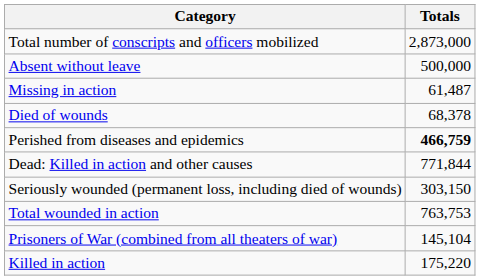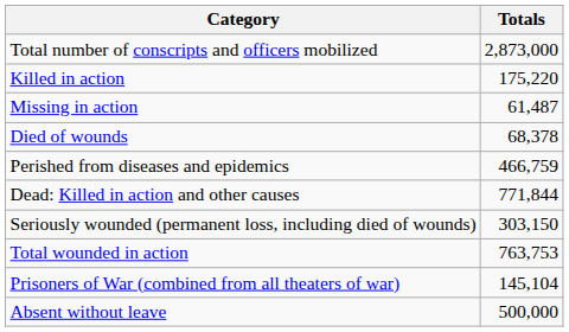rows swapped: Killed in action <-> Absent without leave
Perished from diseases and epidemics | Totals: bold -> normal
